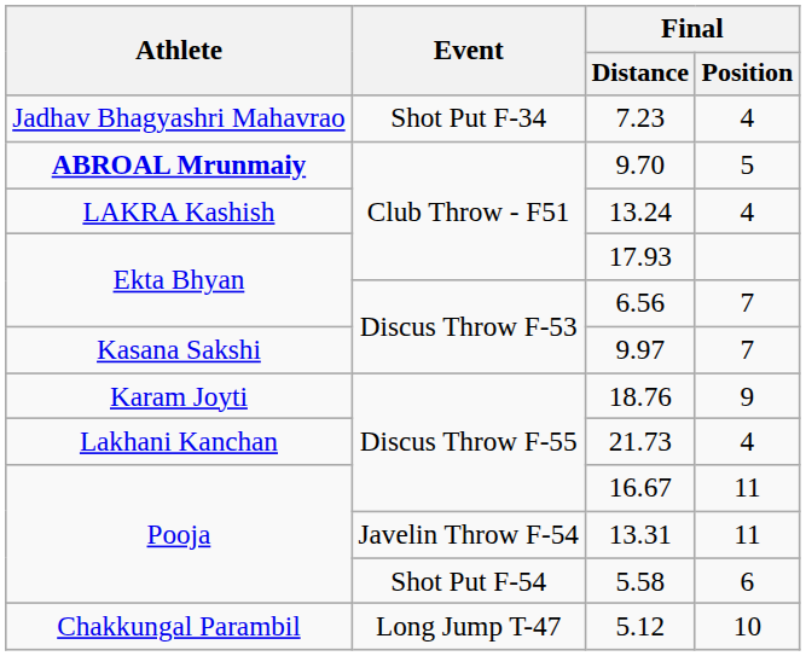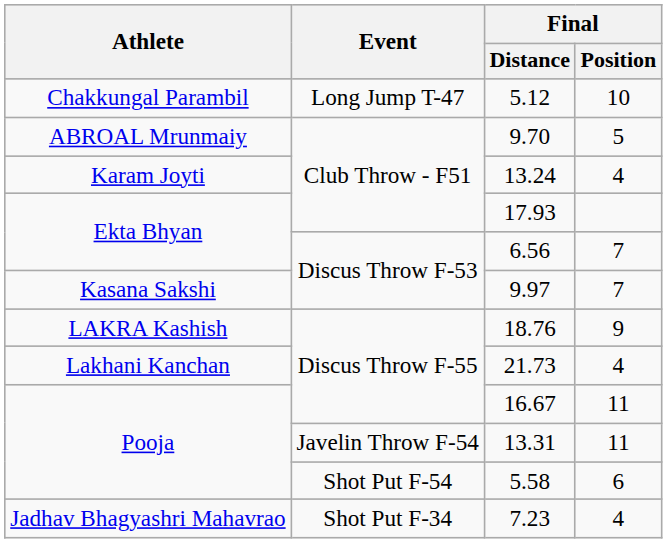rows swapped: 5.12 <-> 7.23
9.70 | Athlete: bold -> normal
13.24 | Athlete: LAKRA Kashish -> Karam Joyti
18.76 | Athlete: Karam Joyti -> LAKRA Kashish
